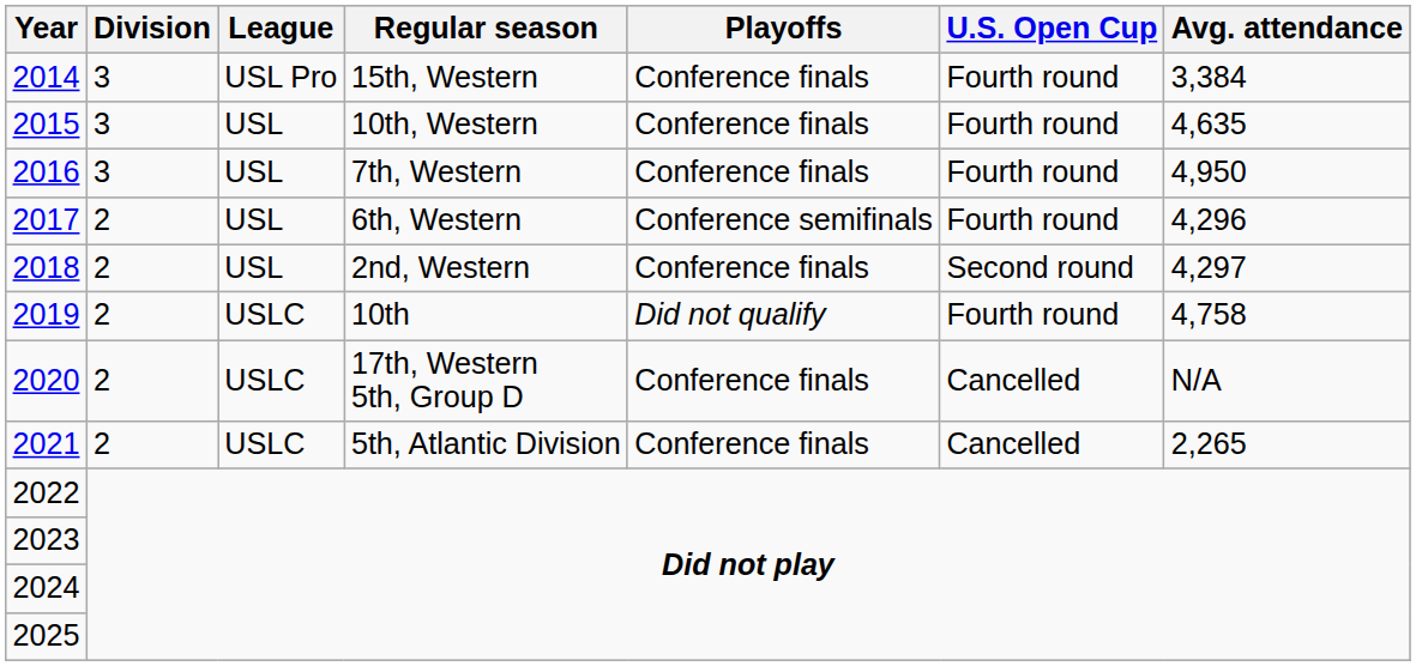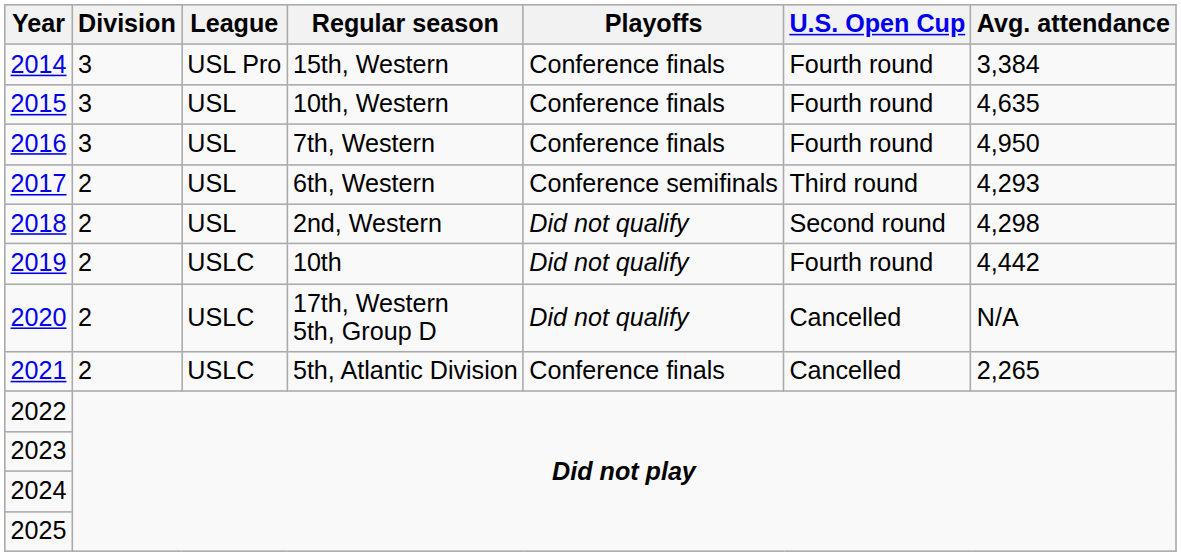2017 | U.S. Open Cup: Fourth round -> Third round
2017 | Avg. attendance: 4,296 -> 4,293
2018 | Playoffs: Conference finals -> Did not qualify
2018 | Avg. attendance: 4,297 -> 4,298
2019 | Avg. attendance: 4,758 -> 4,442
2020 | Playoffs: Conference finals -> Did not qualify
